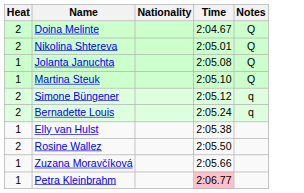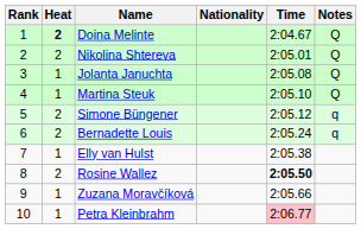+ column: Rank | 1 | 2 | 3 | 4 | 5 | 6 | 7 | 8 | 9 | 10
Doina Melinte | Heat: normal -> bold
Rosine Wallez | Time: normal -> bold
